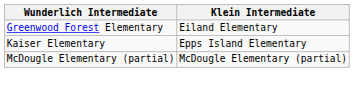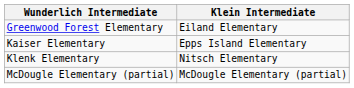+ row: Klenk Elementary | Nitsch Elementary
